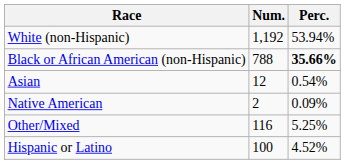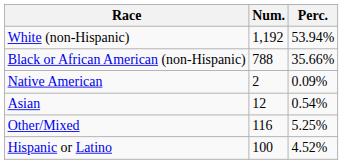Black or African American (non-Hispanic) | Perc.: bold -> normal
rows swapped: Native American <-> Asian
